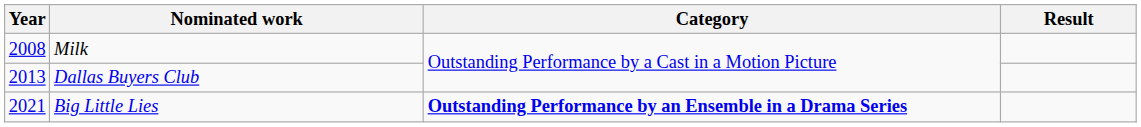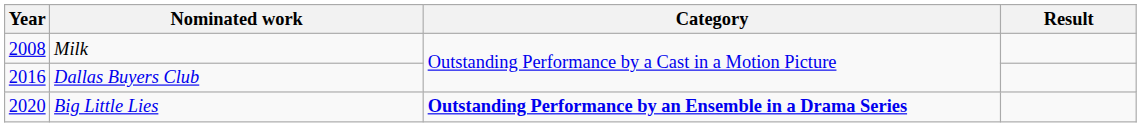Dallas Buyers Club | Year: 2013 -> 2016
Big Little Lies | Year: 2021 -> 2020
